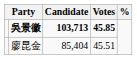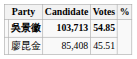吳景徽 | Votes: 45.85 -> 54.85
廖昆金 | Candidate: 85,404 -> 85,408
